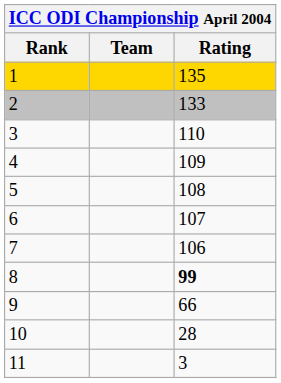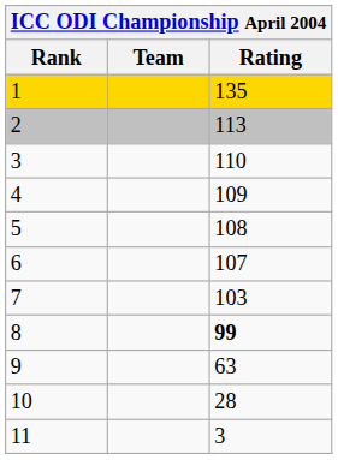2 | Rating: 133 -> 113
7 | Rating: 106 -> 103
9 | Rating: 66 -> 63
